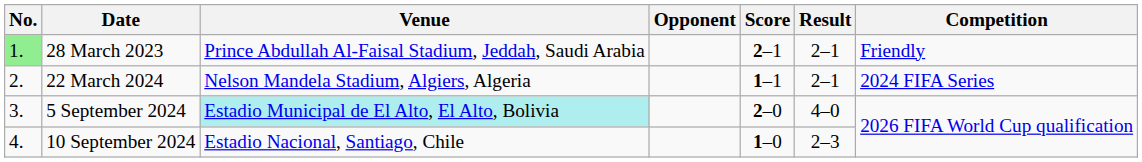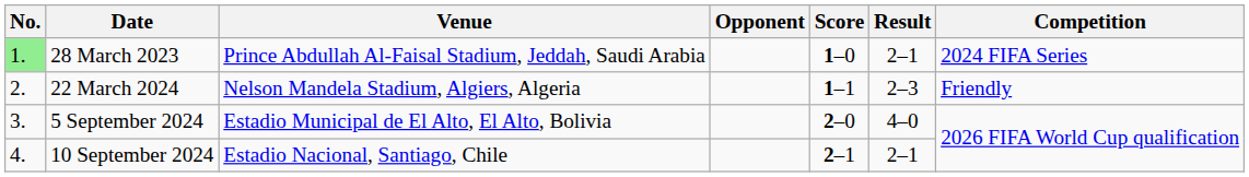28 March 2023 | Score: 2–1 -> 1–0
28 March 2023 | Competition: Friendly -> 2024 FIFA Series
22 March 2024 | Result: 2–1 -> 2–3
22 March 2024 | Competition: 2024 FIFA Series -> Friendly
5 September 2024 | Venue: paleturquoise background -> no background
10 September 2024 | Score: 1–0 -> 2–1
10 September 2024 | Result: 2–3 -> 2–1
